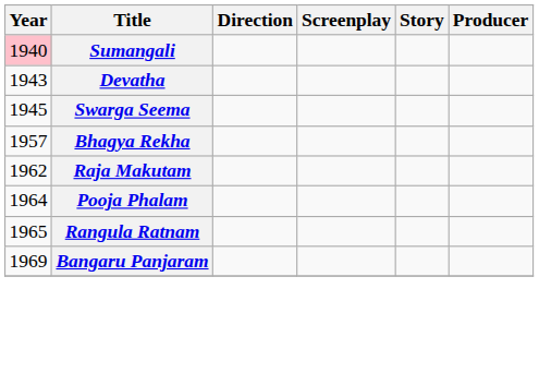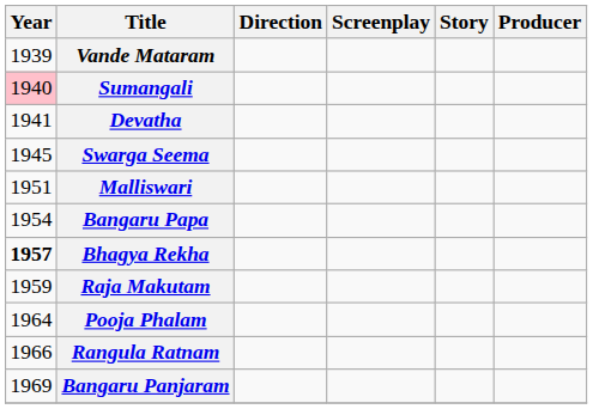+ row: 1939 | Vande Mataram
Devatha | Year: 1943 -> 1941
+ row: 1951 | Malliswari
+ row: 1954 | Bangaru Papa
Bhagya Rekha | Year: normal -> bold
Raja Makutam | Year: 1962 -> 1959
Rangula Ratnam | Year: 1965 -> 1966
